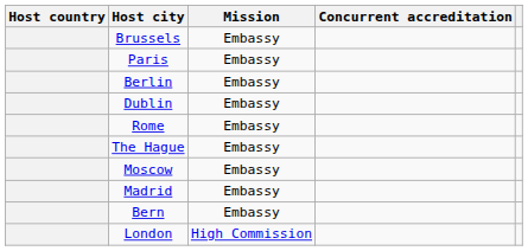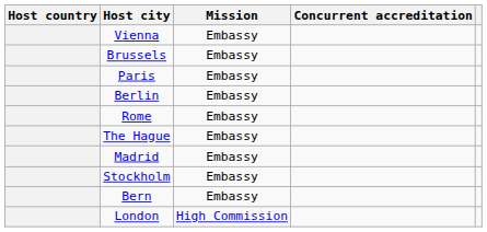+ row: Vienna | Embassy
- row: Dublin | Embassy
- row: Moscow | Embassy
+ row: Stockholm | Embassy
